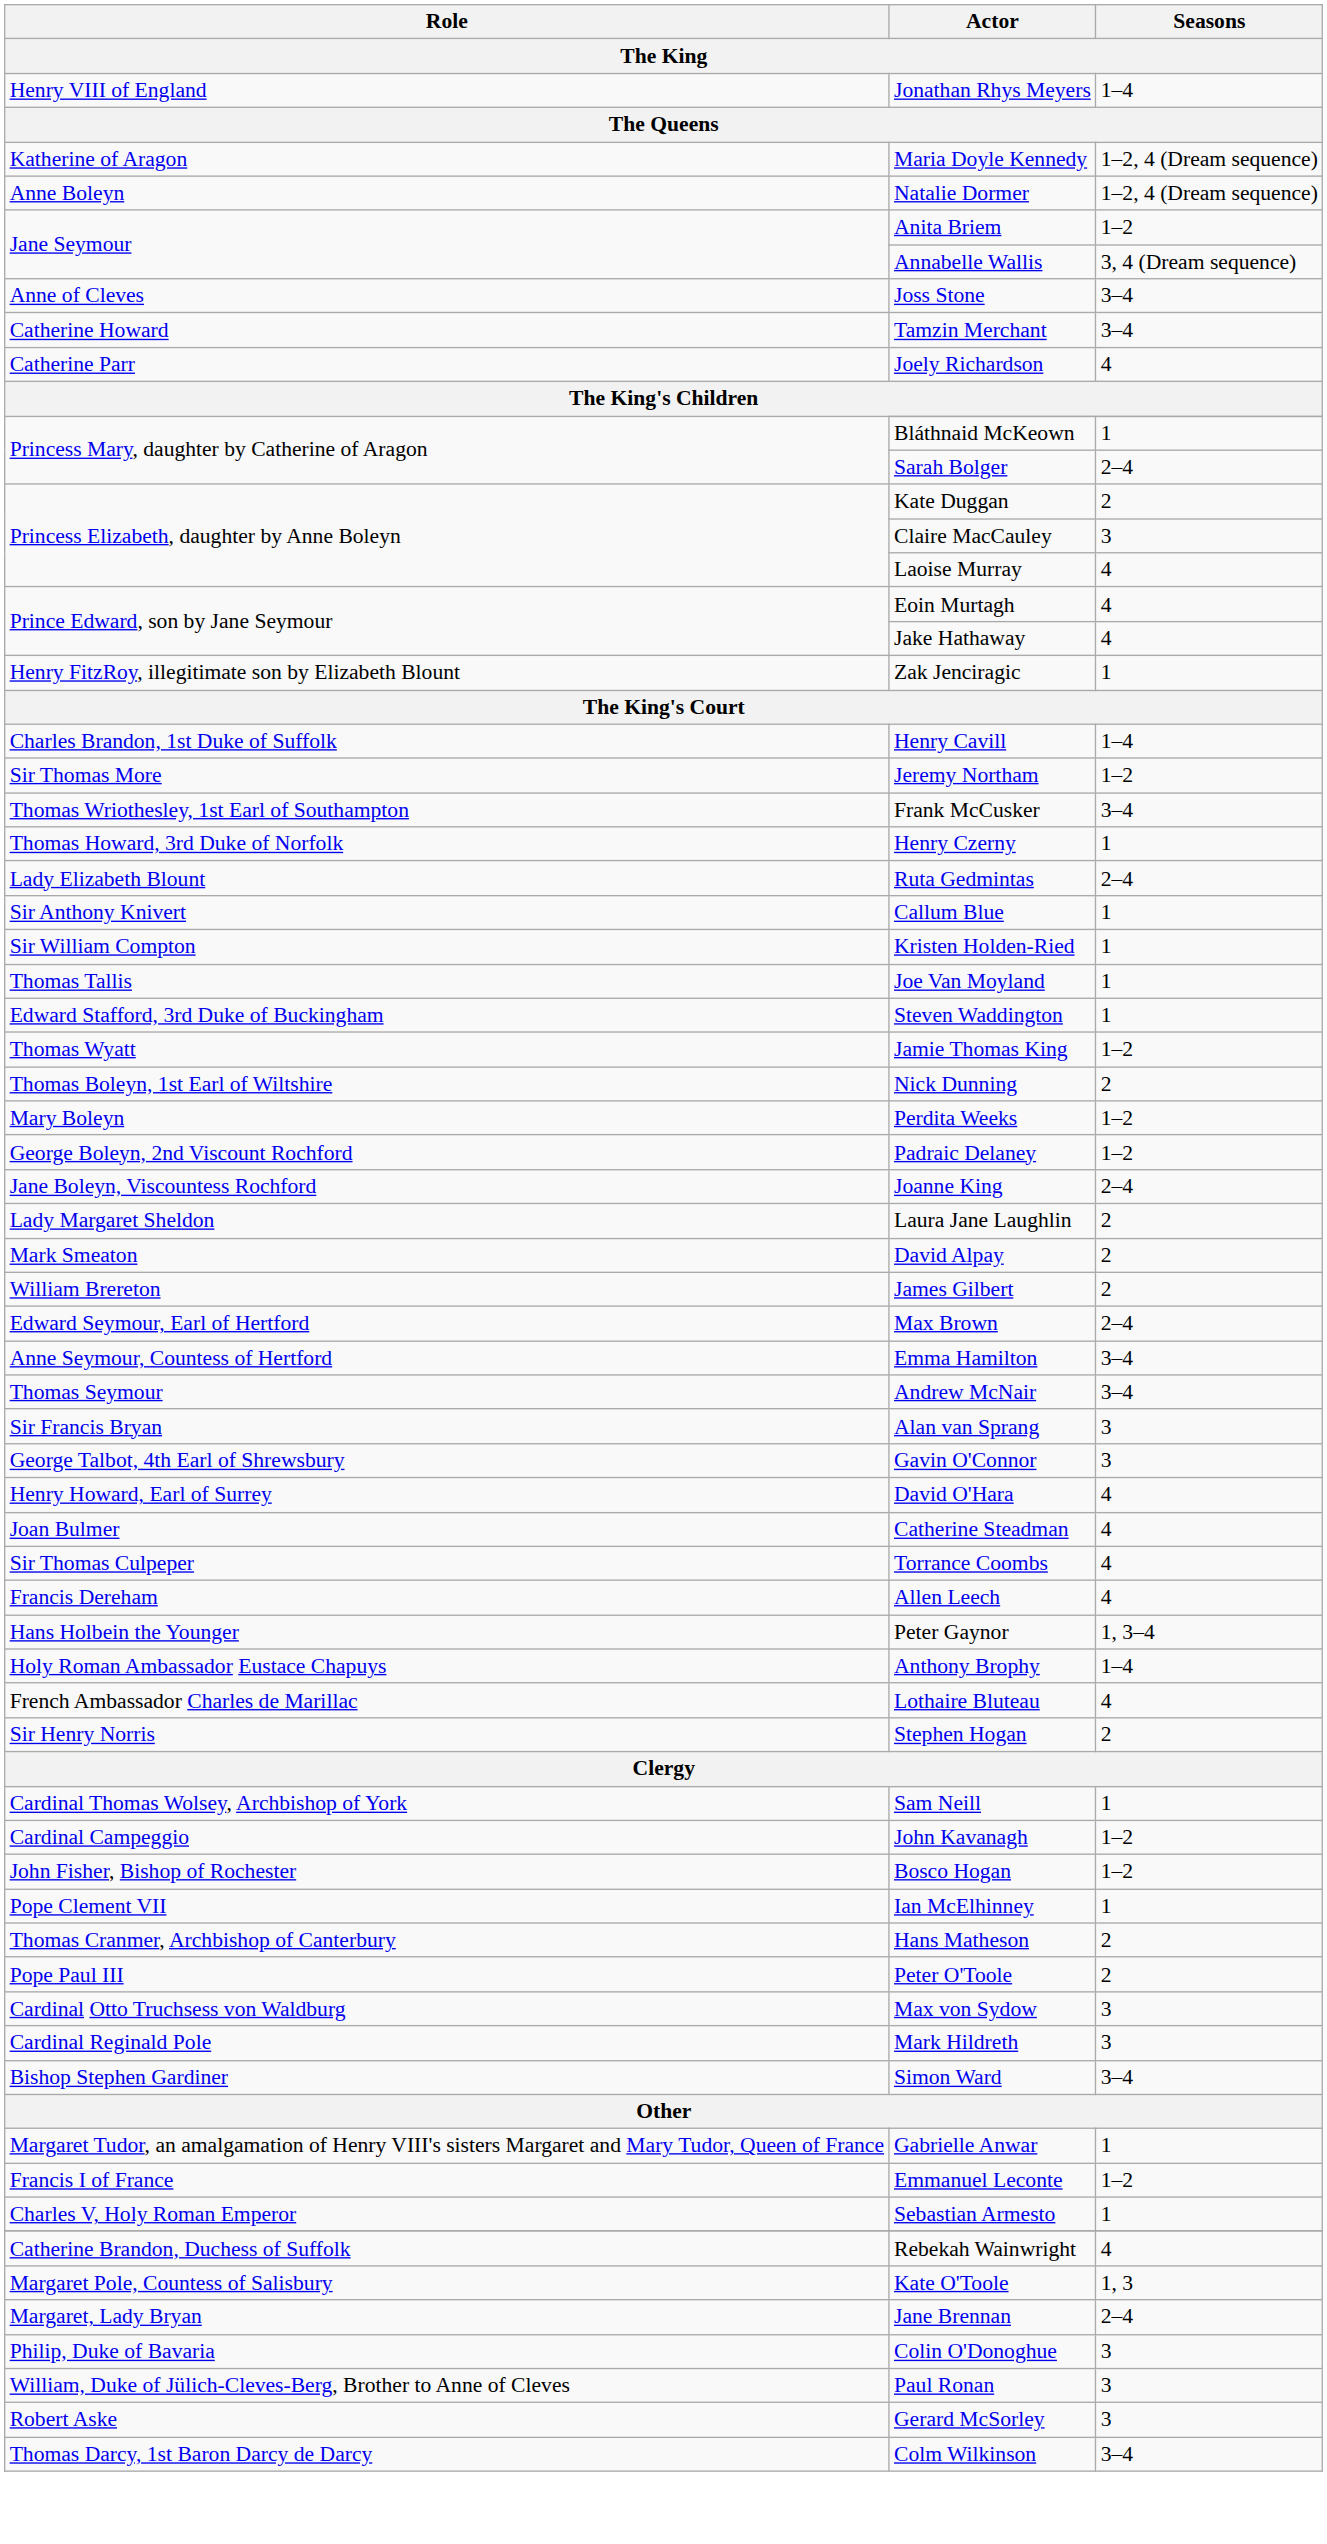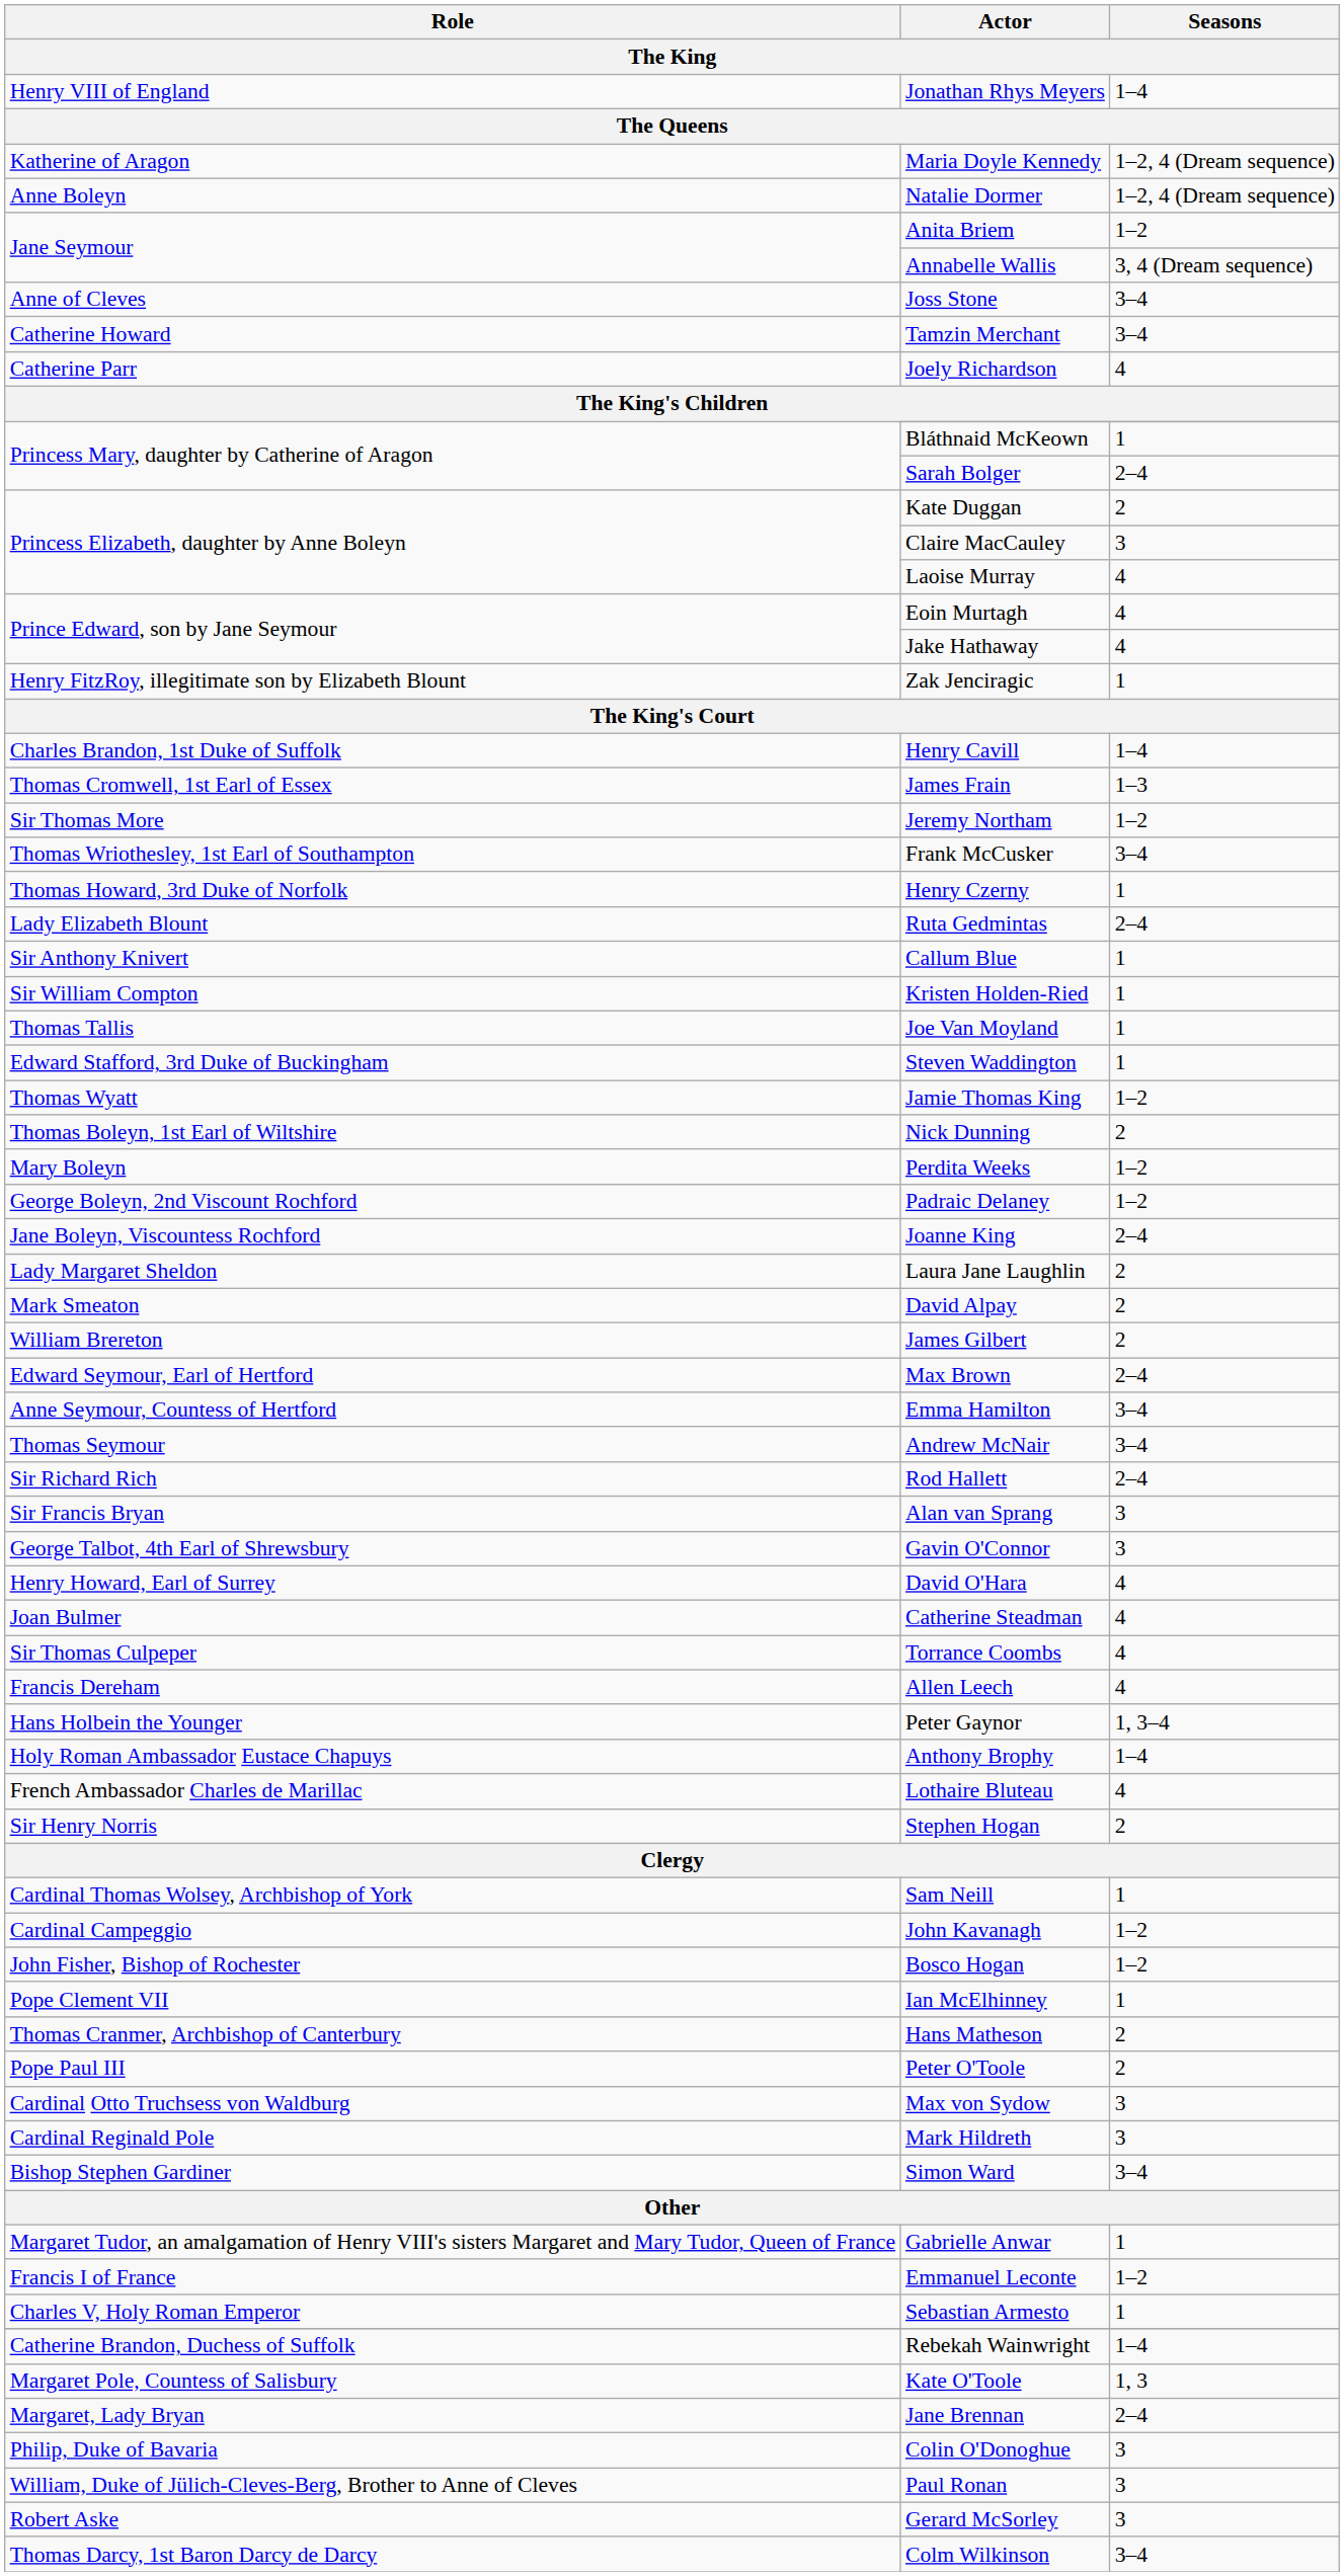+ row: Thomas Cromwell, 1st Earl of Essex | James Frain | 1–3
+ row: Sir Richard Rich | Rod Hallett | 2–4
Rebekah Wainwright | Seasons: 4 -> 1–4
